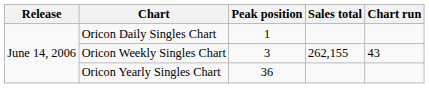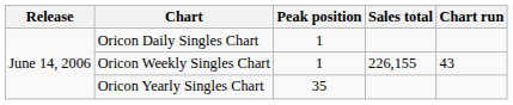Oricon Weekly Singles Chart | Peak position: 3 -> 1
Oricon Weekly Singles Chart | Sales total: 262,155 -> 226,155
Oricon Yearly Singles Chart | Peak position: 36 -> 35
